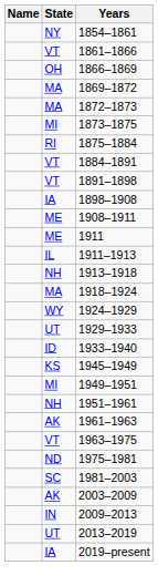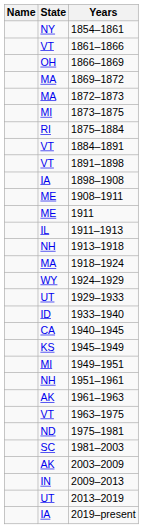+ row: CA | 1940–1945
